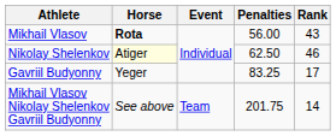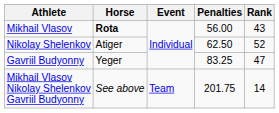Nikolay Shelenkov | Horse: lightyellow background -> no background
Nikolay Shelenkov | Rank: 46 -> 52
Gavriil Budyonny | Rank: 17 -> 47
